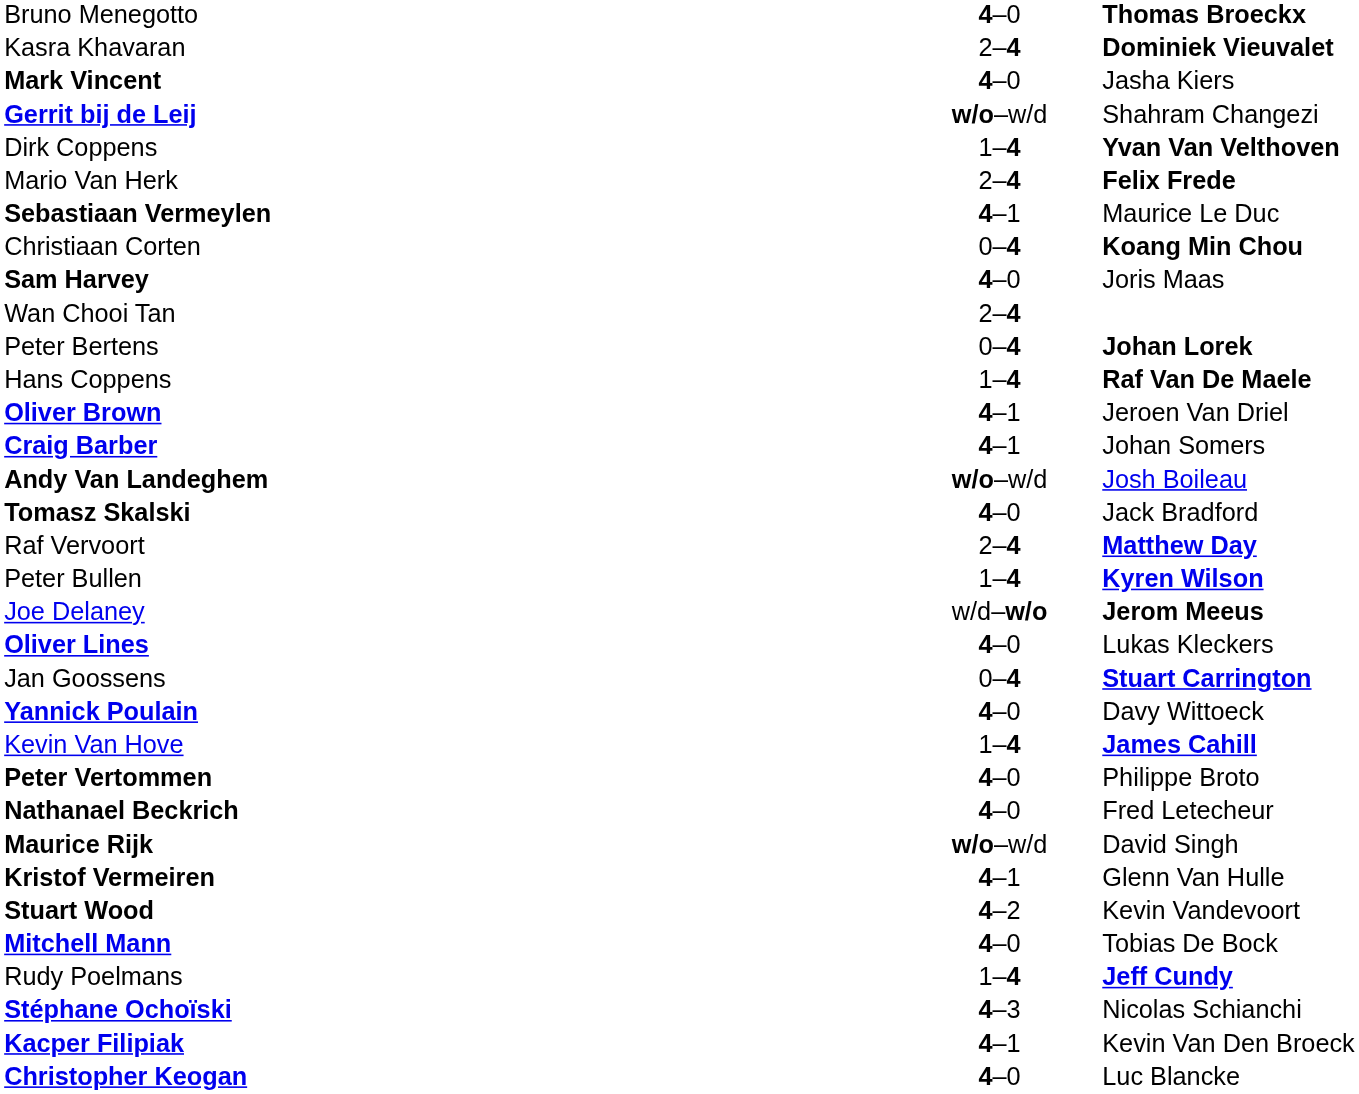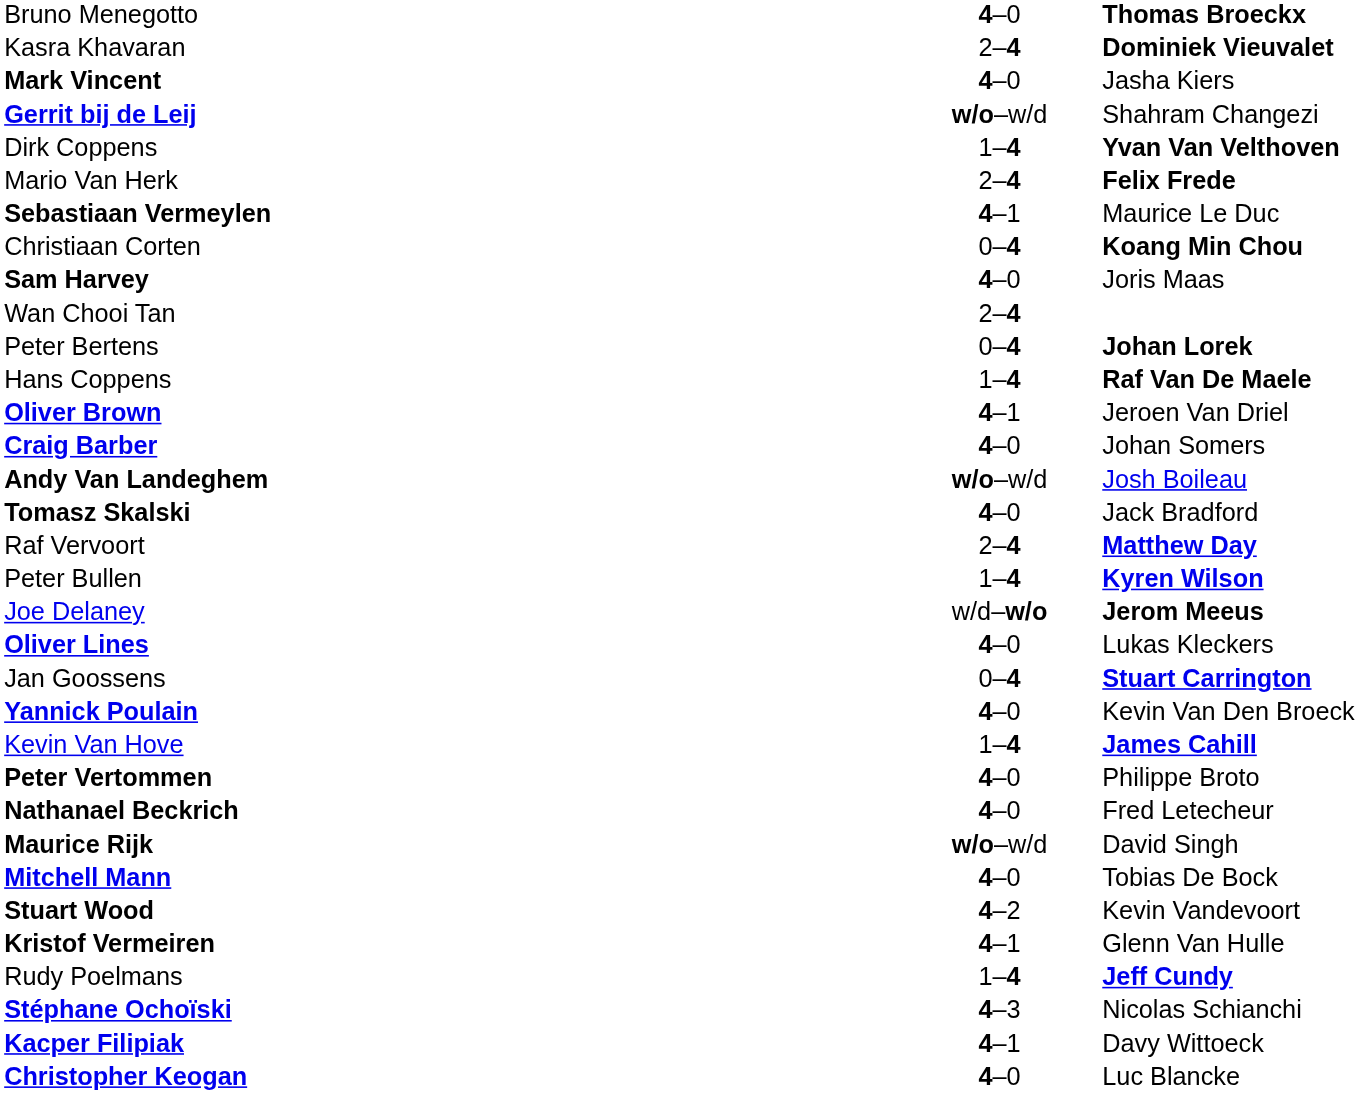Craig Barber | column 2: 4–1 -> 4–0
Yannick Poulain | column 3: Davy Wittoeck -> Kevin Van Den Broeck
rows swapped: Mitchell Mann <-> Kristof Vermeiren
Kacper Filipiak | column 3: Kevin Van Den Broeck -> Davy Wittoeck
